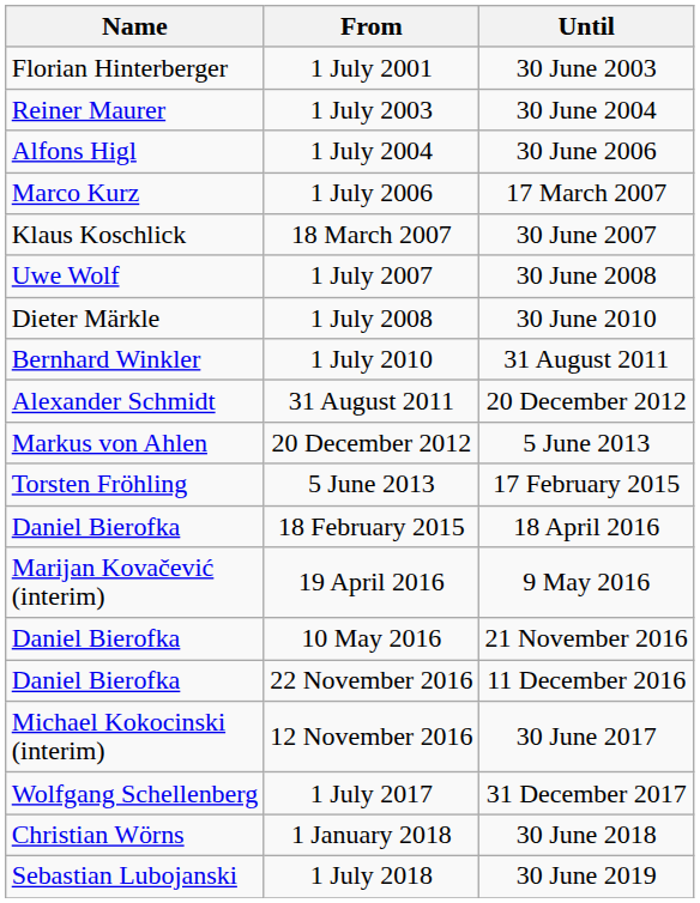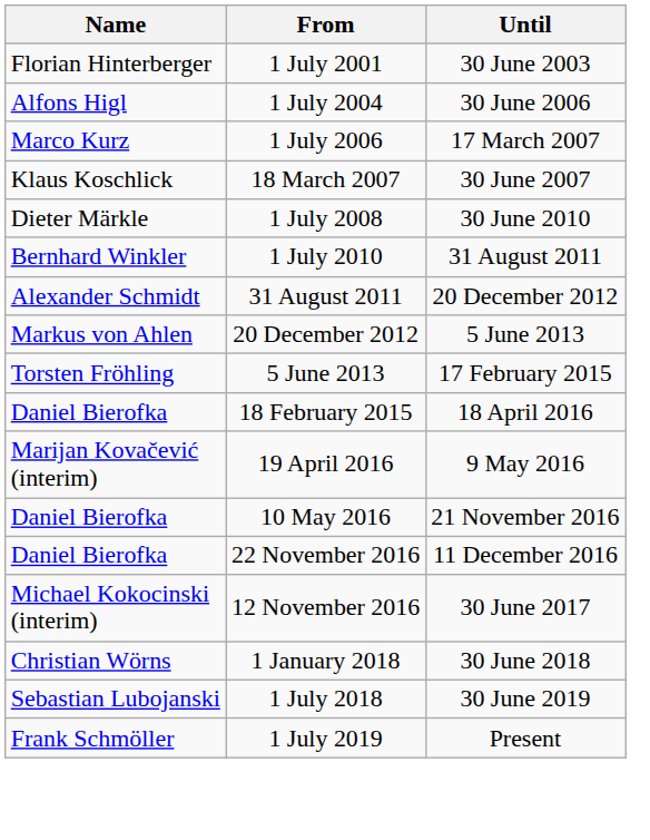- row: Reiner Maurer | 1 July 2003 | 30 June 2004
- row: Uwe Wolf | 1 July 2007 | 30 June 2008
- row: Wolfgang Schellenberg | 1 July 2017 | 31 December 2017
+ row: Frank Schmöller | 1 July 2019 | Present
